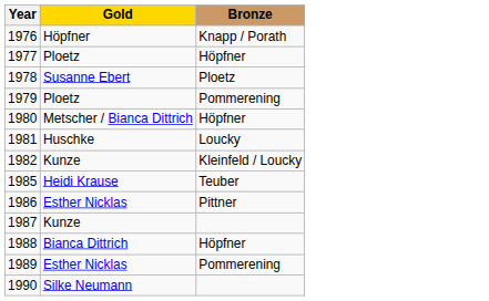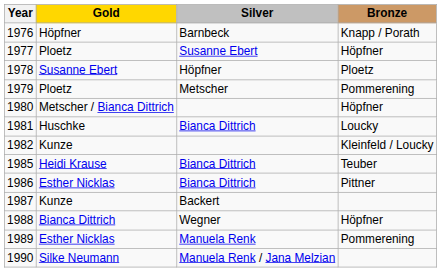+ column: Silver | Barnbeck | Susanne Ebert | Höpfner | Metscher | Bianca Dittrich | Bianca Dittrich | Bianca Dittrich | Backert | Wegner | Manuela Renk | Manuela Renk / Jana Melzian
